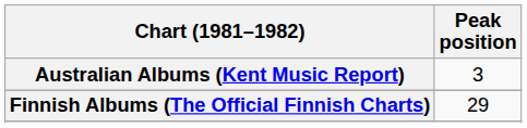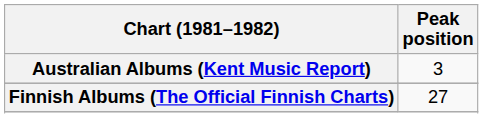Finnish Albums (The Official Finnish Charts) | Peak position: 29 -> 27
